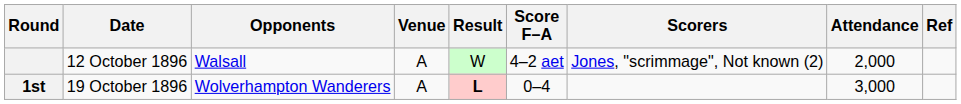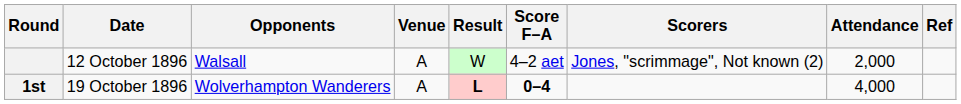1st | Score F–A: normal -> bold
1st | Attendance: 3,000 -> 4,000
